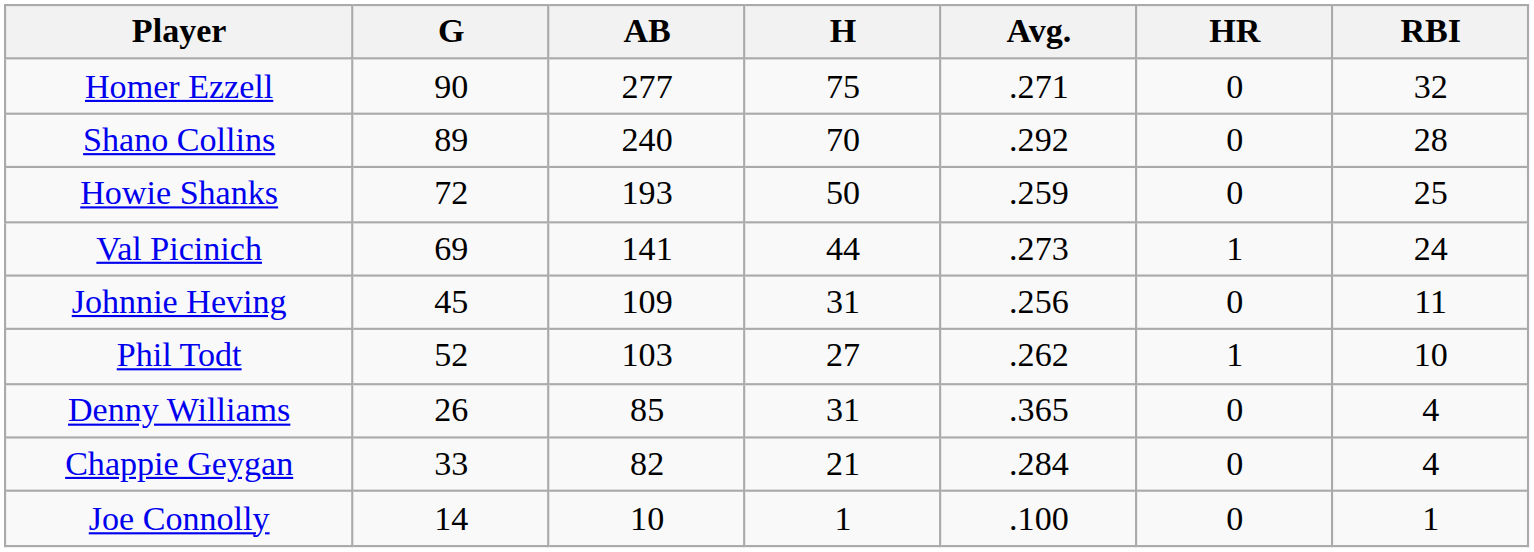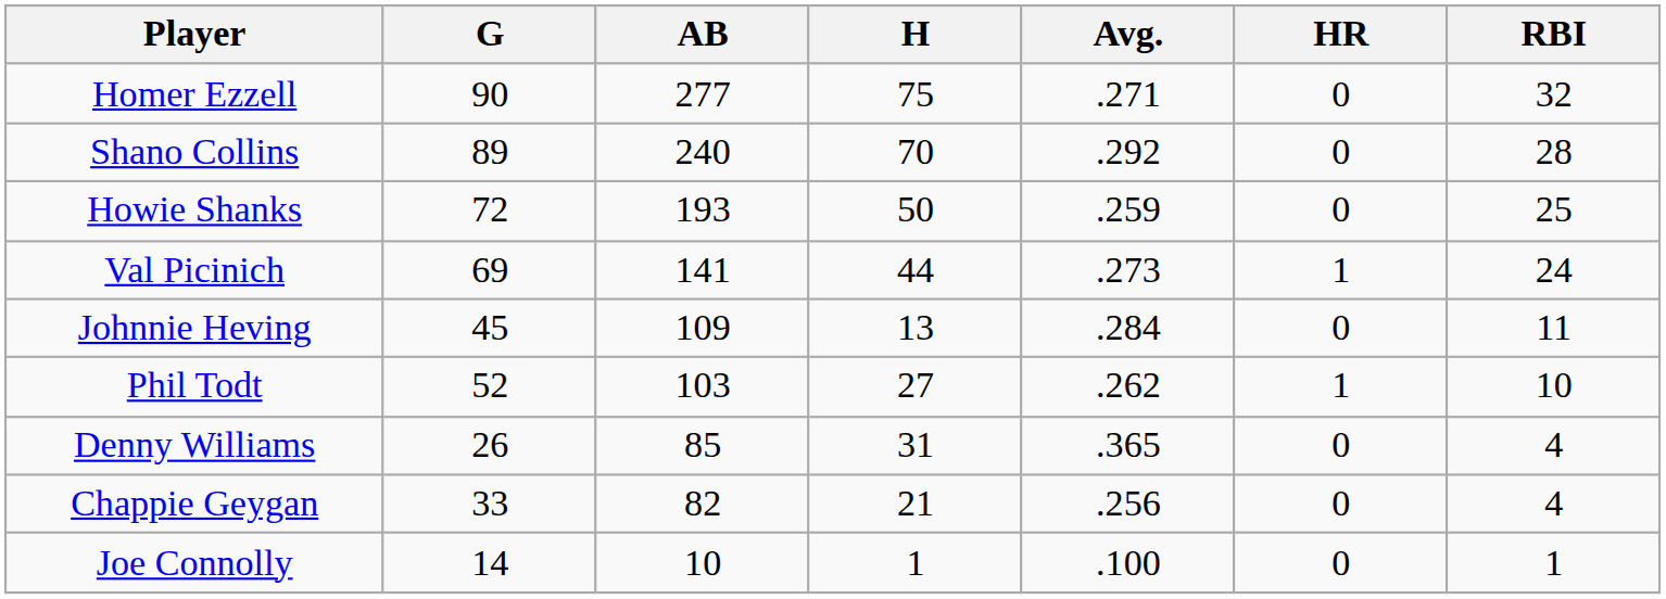Johnnie Heving | H: 31 -> 13
Johnnie Heving | Avg.: .256 -> .284
Chappie Geygan | Avg.: .284 -> .256
